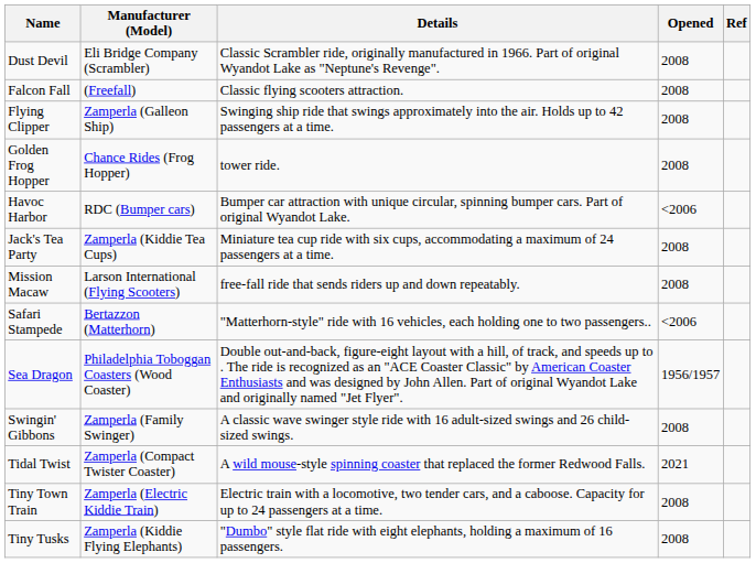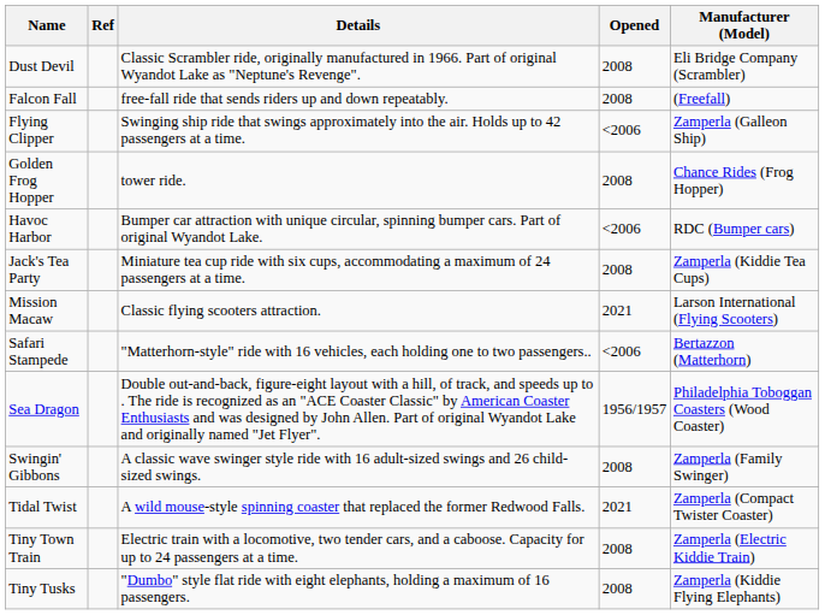columns swapped: Manufacturer (Model) <-> Ref
Falcon Fall | Details: Classic flying scooters attraction. -> free-fall ride that sends riders up and down repeatably.
Flying Clipper | Opened: 2008 -> <2006
Mission Macaw | Details: free-fall ride that sends riders up and down repeatably. -> Classic flying scooters attraction.
Mission Macaw | Opened: 2008 -> 2021
